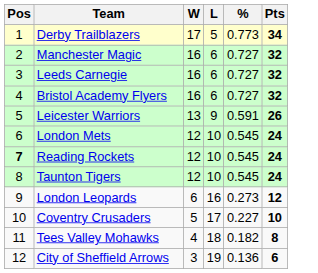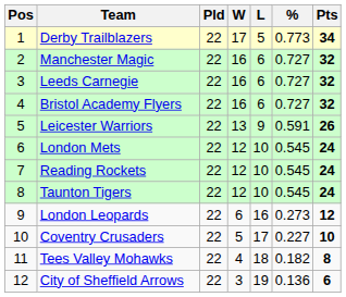+ column: Pld | 22 | 22 | 22 | 22 | 22 | 22 | 22 | 22 | 22 | 22 | 22 | 22
Reading Rockets | Pos: bold -> normal
